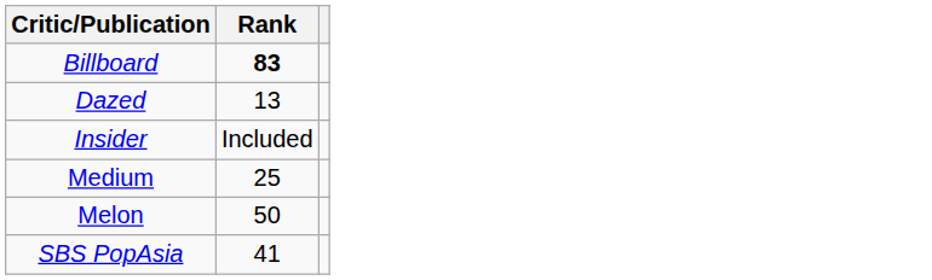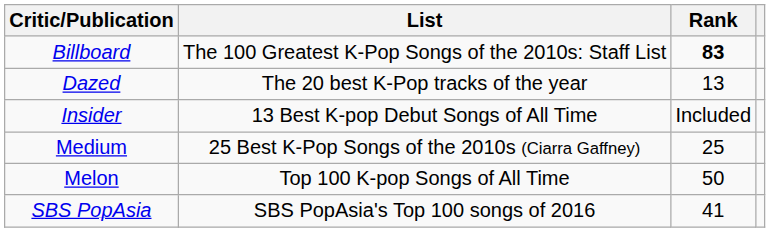+ column: List | The 100 Greatest K-Pop Songs of the 2010s: Staff List | The 20 best K-Pop tracks of the year | 13 Best K-pop Debut Songs of All Time | 25 Best K-Pop Songs of the 2010s (Ciarra Gaffney) | Top 100 K-pop Songs of All Time | SBS PopAsia's Top 100 songs of 2016
